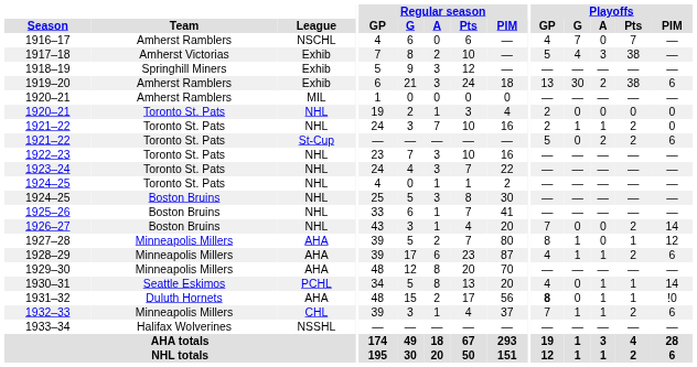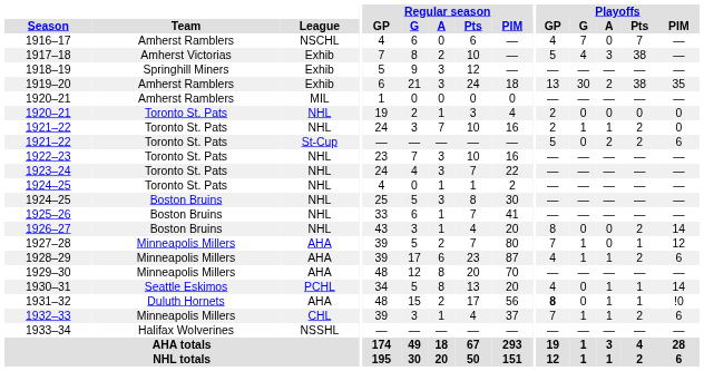1919–20 | Playoffs / PIM: 6 -> 35
1926–27 | Playoffs / GP: 7 -> 8
1927–28 | Playoffs / GP: 8 -> 7
